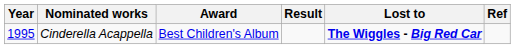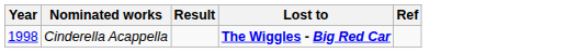- column: Award | Best Children's Album
Cinderella Acappella | Year: 1995 -> 1998
